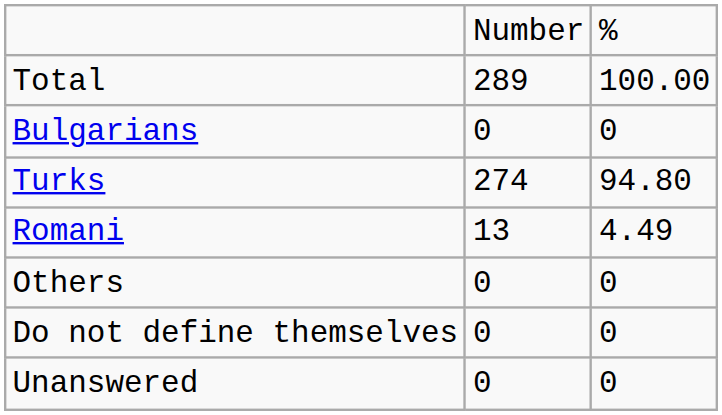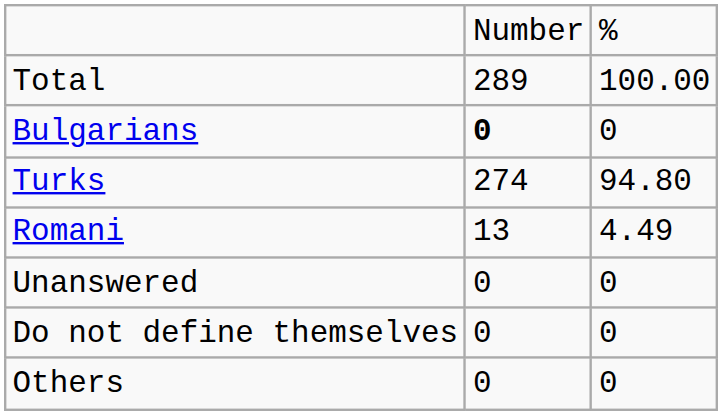Bulgarians | column 2: normal -> bold
rows swapped: Others <-> Unanswered
